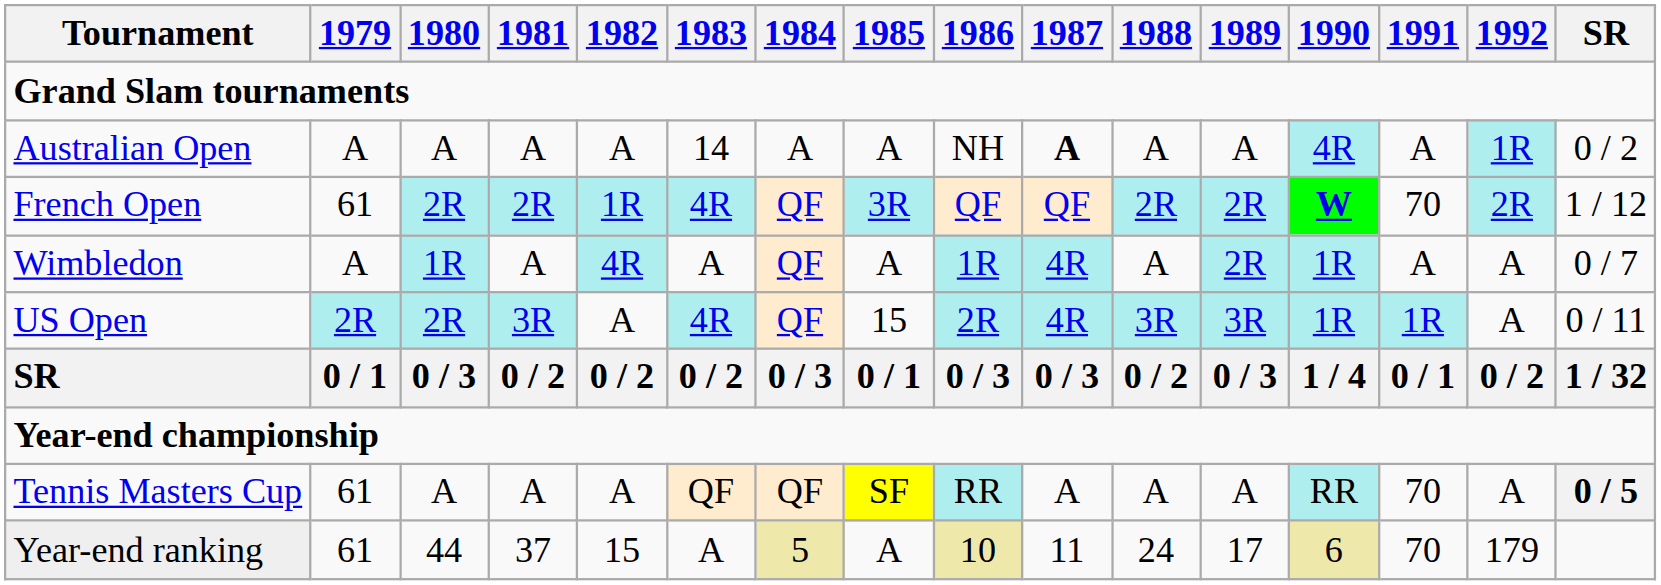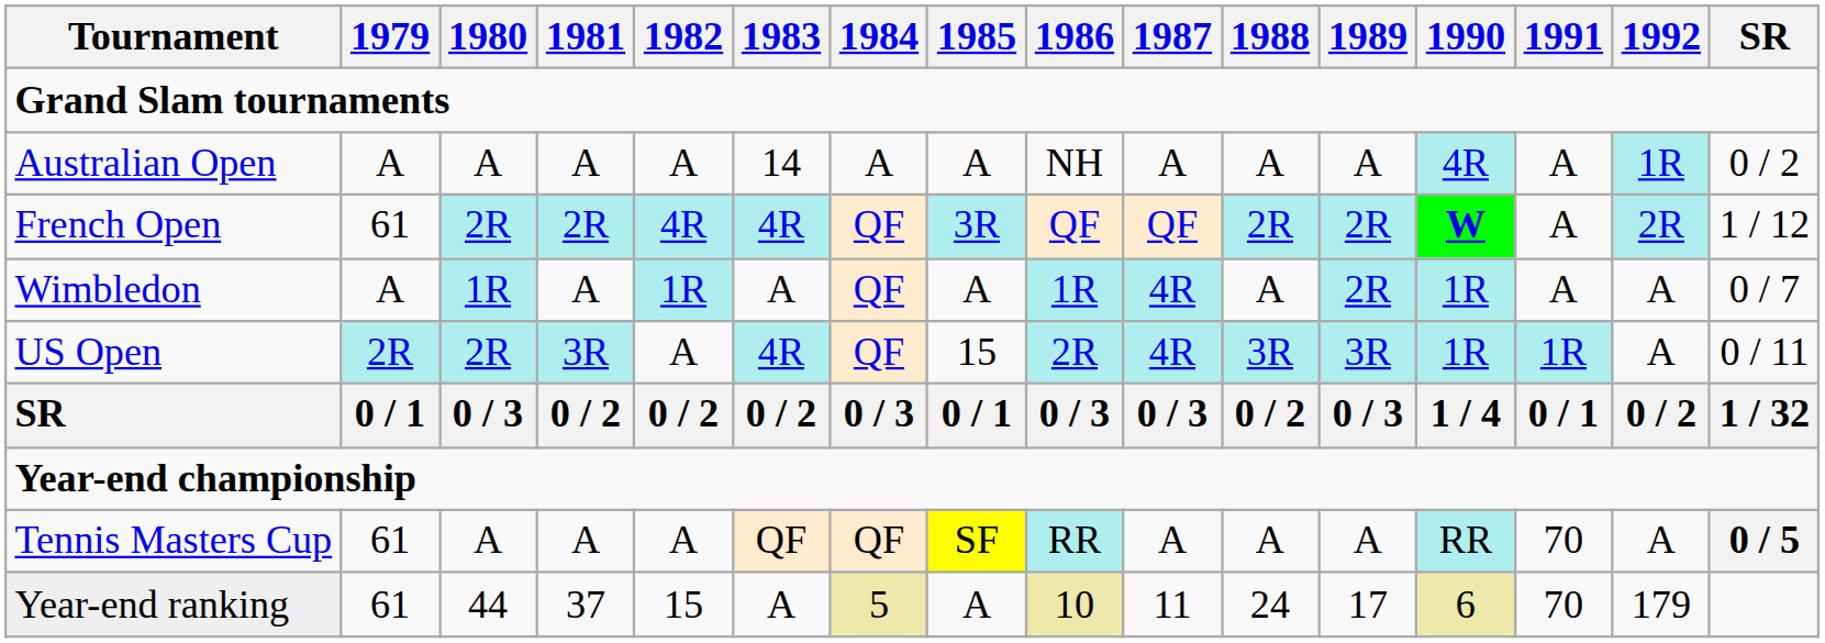Australian Open | 1987: bold -> normal
French Open | 1982: 1R -> 4R
French Open | 1991: 70 -> A
Wimbledon | 1982: 4R -> 1R
